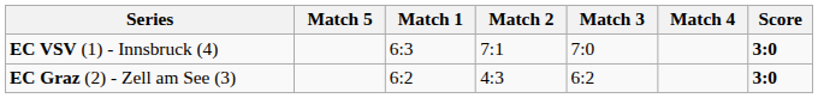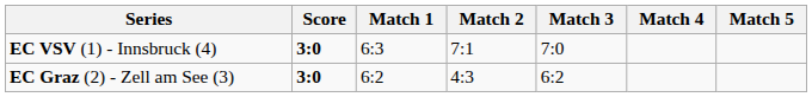columns swapped: Score <-> Match 5
